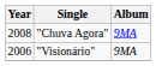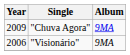"Chuva Agora" | Year: 2008 -> 2009
